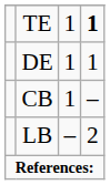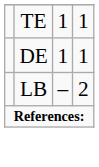TE | column 4: bold -> normal
- row: CB | 1 | –
